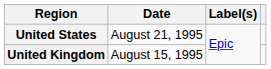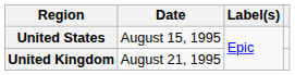United States | Date: August 21, 1995 -> August 15, 1995
United Kingdom | Date: August 15, 1995 -> August 21, 1995
